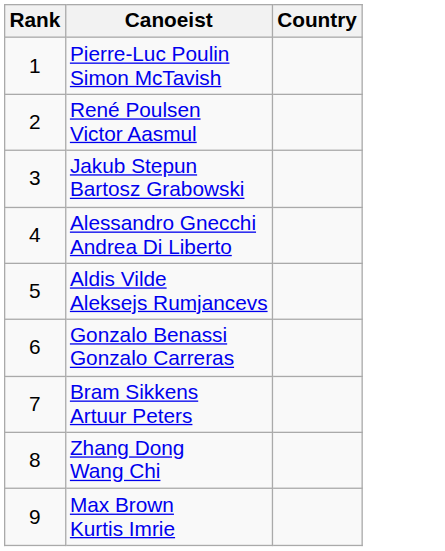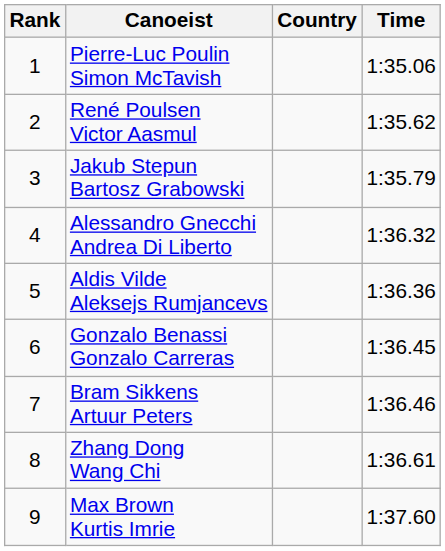+ column: Time | 1:35.06 | 1:35.62 | 1:35.79 | 1:36.32 | 1:36.36 | 1:36.45 | 1:36.46 | 1:36.61 | 1:37.60
